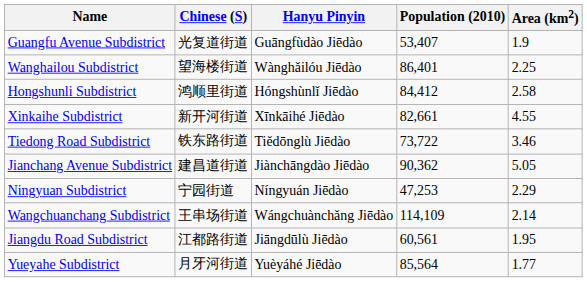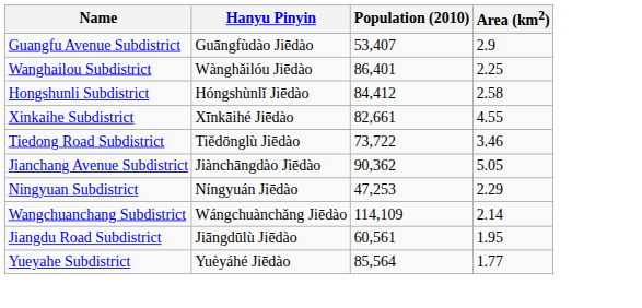- column: Chinese (S) | 光复道街道 | 望海楼街道 | 鸿顺里街道 | 新开河街道 | 铁东路街道 | 建昌道街道 | 宁园街道 | 王串场街道 | 江都路街道 | 月牙河街道
Guangfu Avenue Subdistrict | Area (km2): 1.9 -> 2.9
